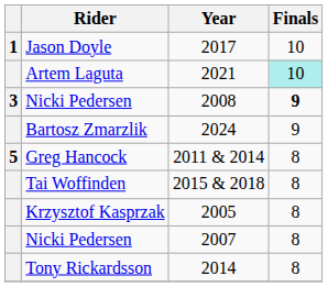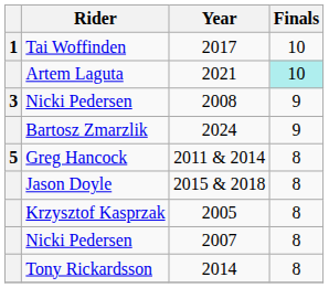2017 | Rider: Jason Doyle -> Tai Woffinden
2008 | Finals: bold -> normal
2015 & 2018 | Rider: Tai Woffinden -> Jason Doyle
